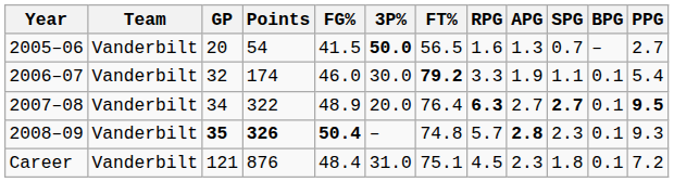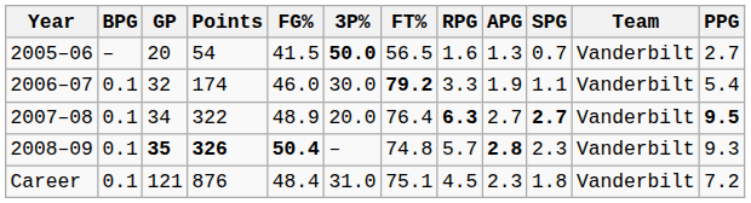columns swapped: Team <-> BPG
